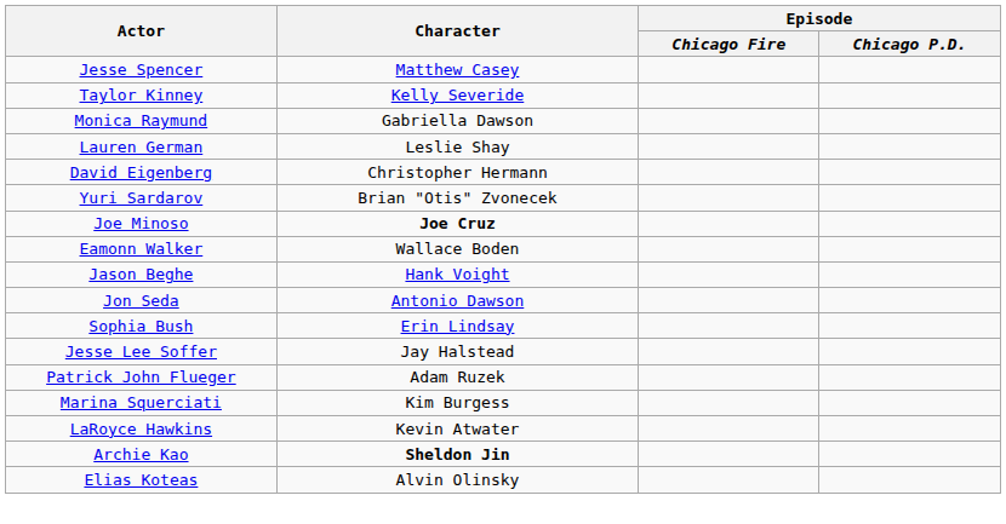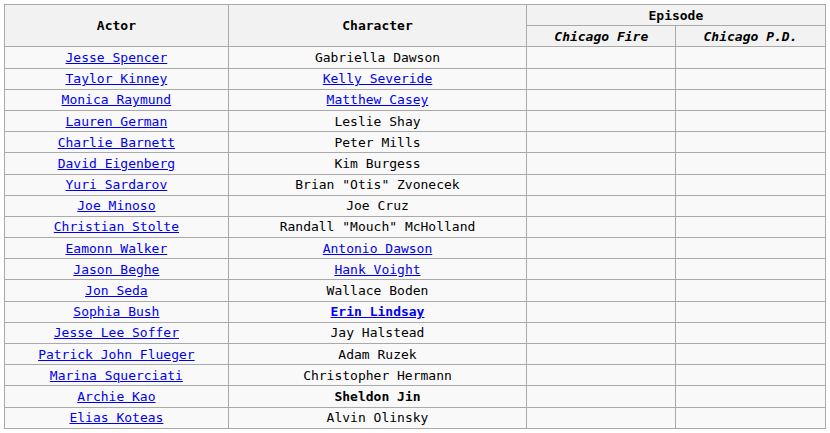Jesse Spencer | Character: Matthew Casey -> Gabriella Dawson
Monica Raymund | Character: Gabriella Dawson -> Matthew Casey
+ row: Charlie Barnett | Peter Mills
David Eigenberg | Character: Christopher Hermann -> Kim Burgess
Joe Minoso | Character: bold -> normal
+ row: Christian Stolte | Randall "Mouch" McHolland
Eamonn Walker | Character: Wallace Boden -> Antonio Dawson
Jon Seda | Character: Antonio Dawson -> Wallace Boden
Sophia Bush | Character: normal -> bold
Marina Squerciati | Character: Kim Burgess -> Christopher Hermann
- row: LaRoyce Hawkins | Kevin Atwater
